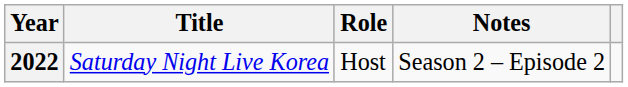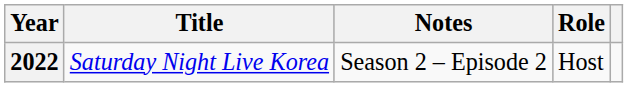columns swapped: Role <-> Notes
